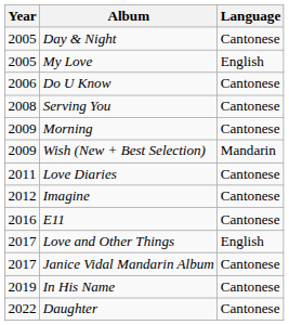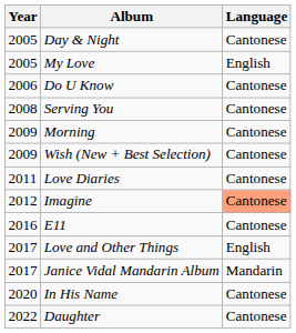Wish (New + Best Selection) | Language: Mandarin -> Cantonese
Imagine | Language: no background -> lightsalmon background
Janice Vidal Mandarin Album | Language: Cantonese -> Mandarin
In His Name | Year: 2019 -> 2020
